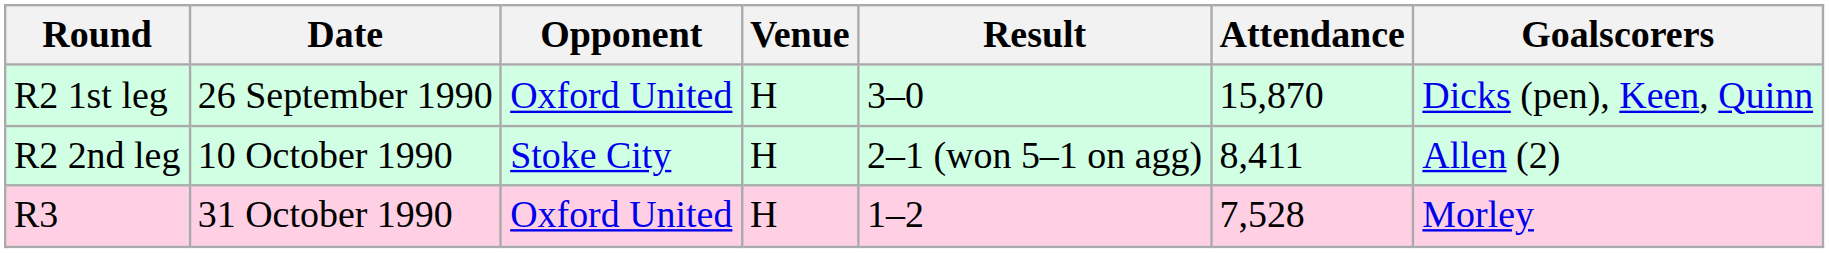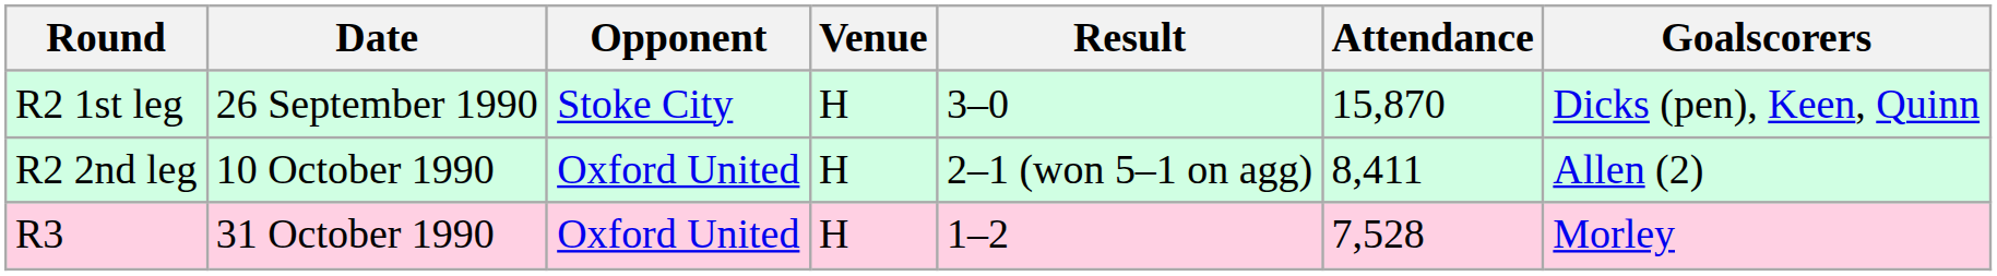R2 1st leg | Opponent: Oxford United -> Stoke City
R2 2nd leg | Opponent: Stoke City -> Oxford United
